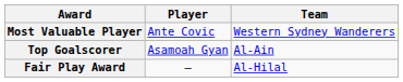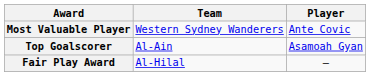columns swapped: Player <-> Team
